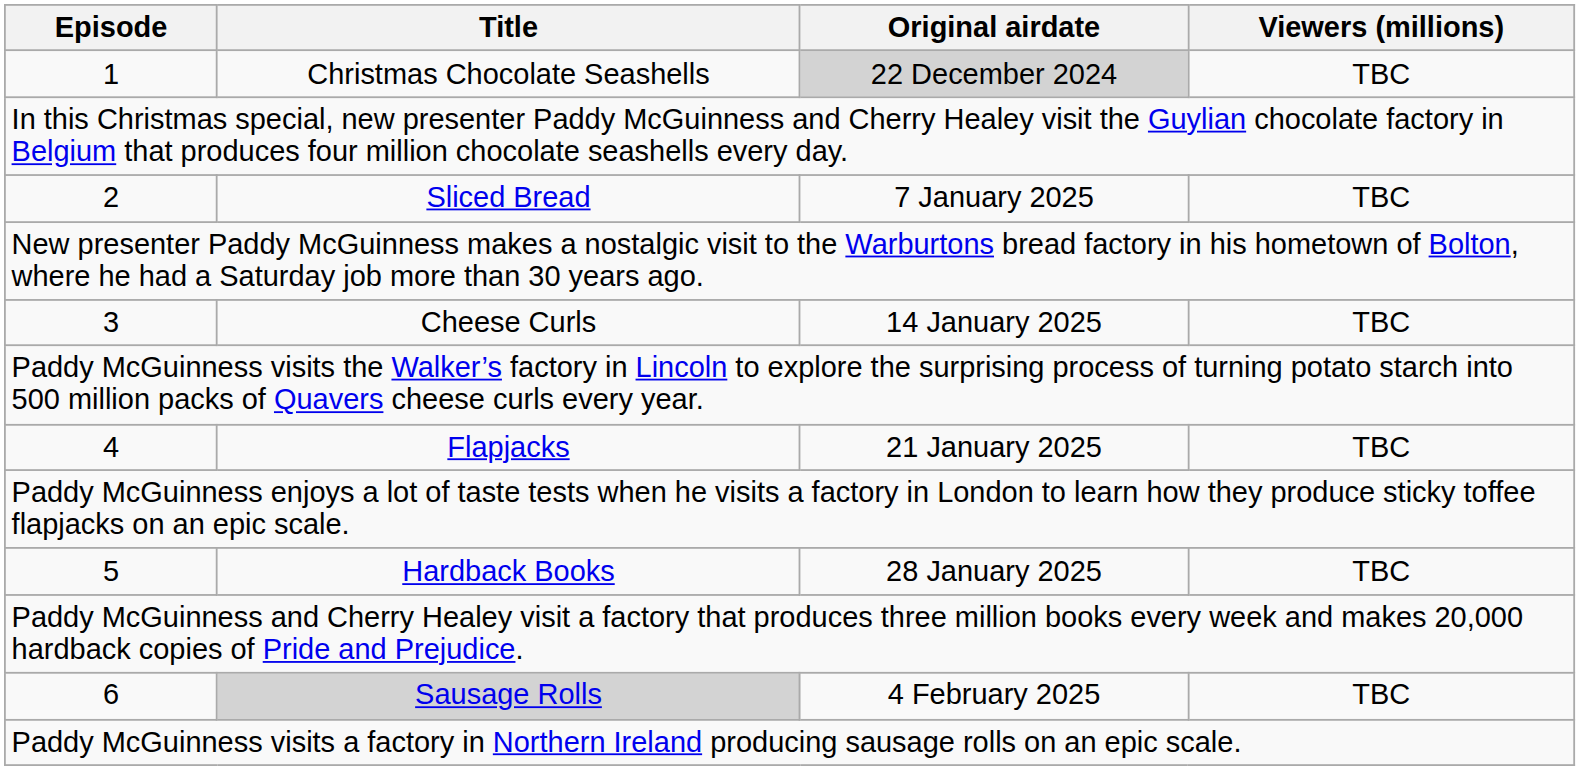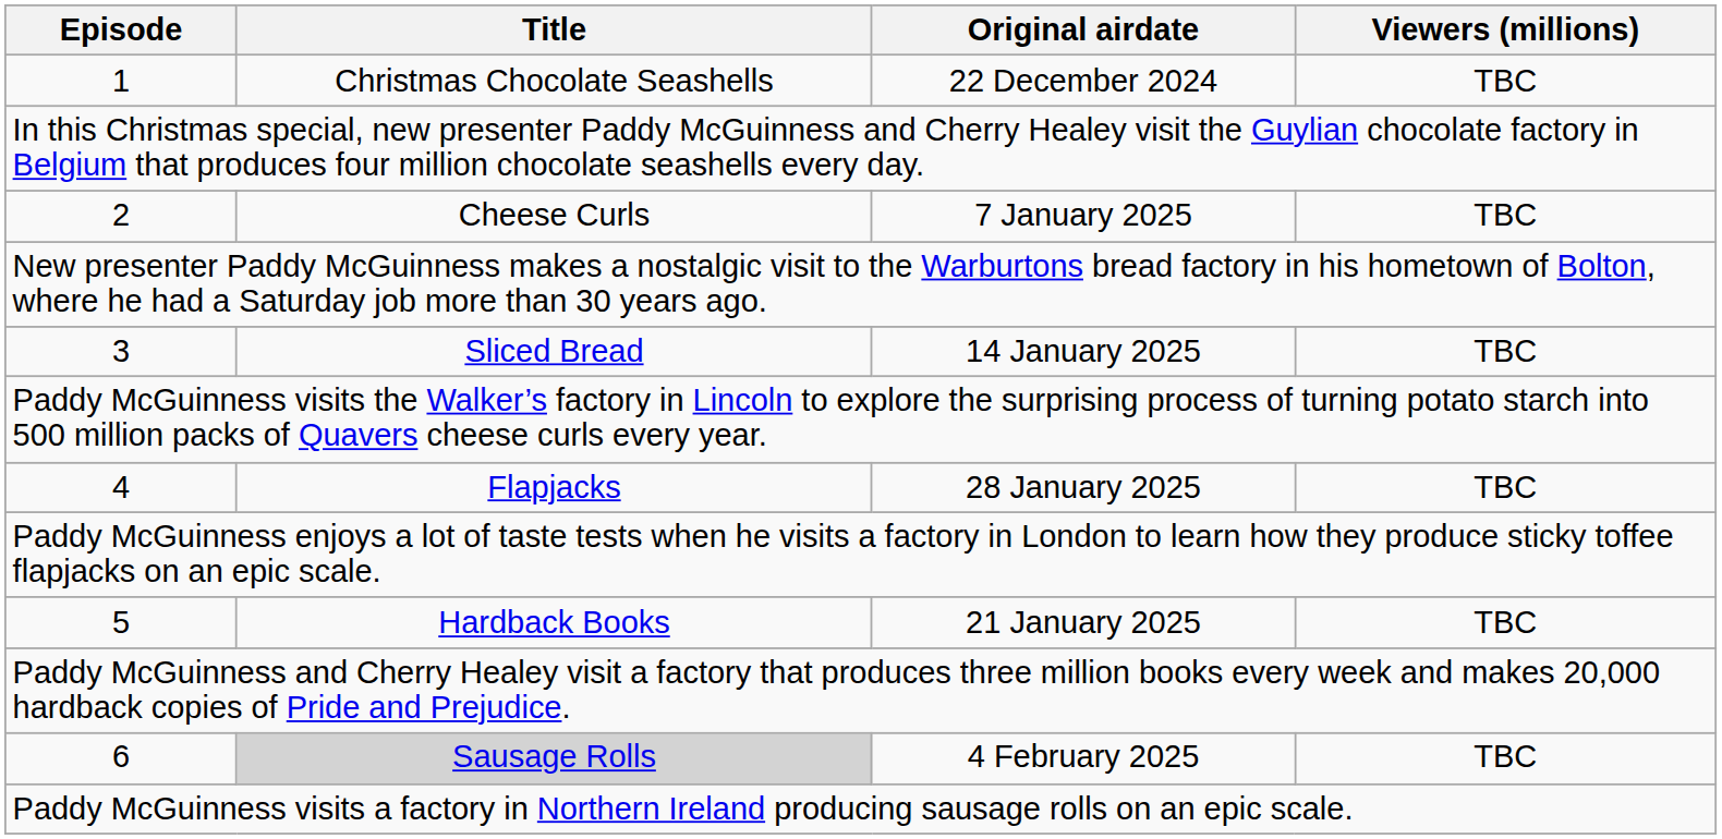1 | Original airdate: lightgrey background -> no background
2 | Title: Sliced Bread -> Cheese Curls
3 | Title: Cheese Curls -> Sliced Bread
4 | Original airdate: 21 January 2025 -> 28 January 2025
5 | Original airdate: 28 January 2025 -> 21 January 2025
